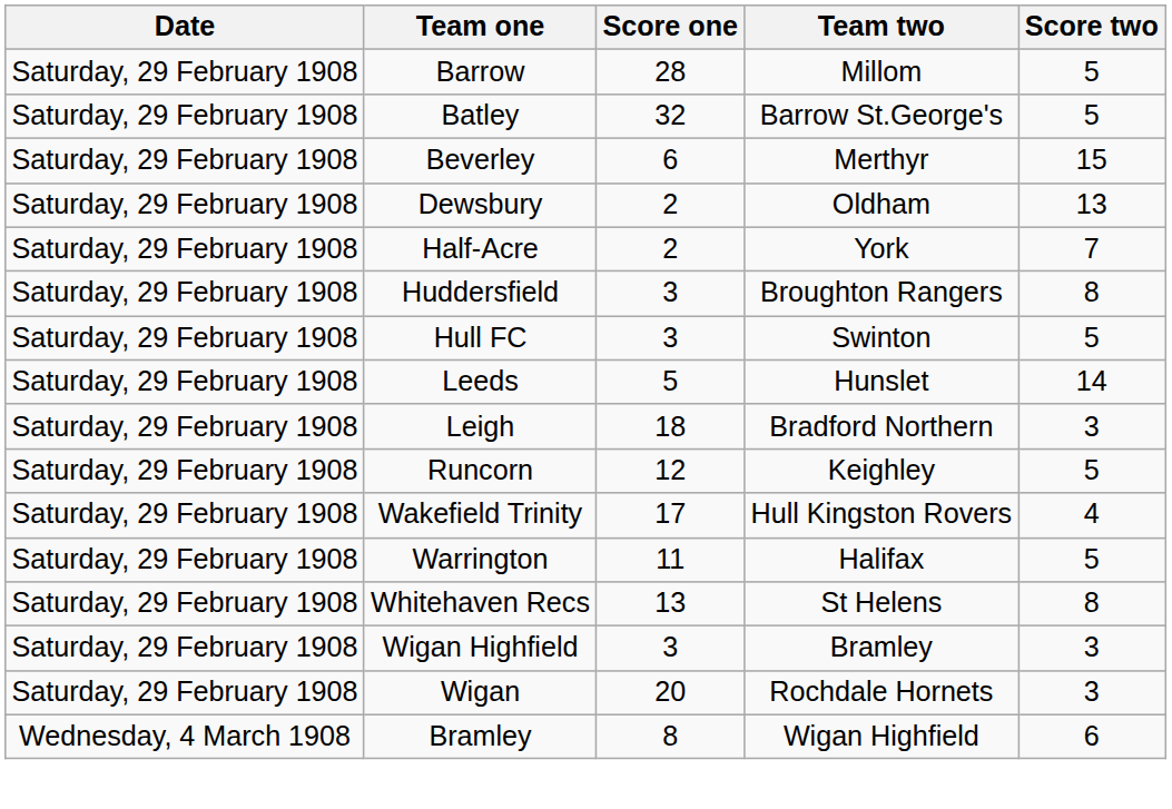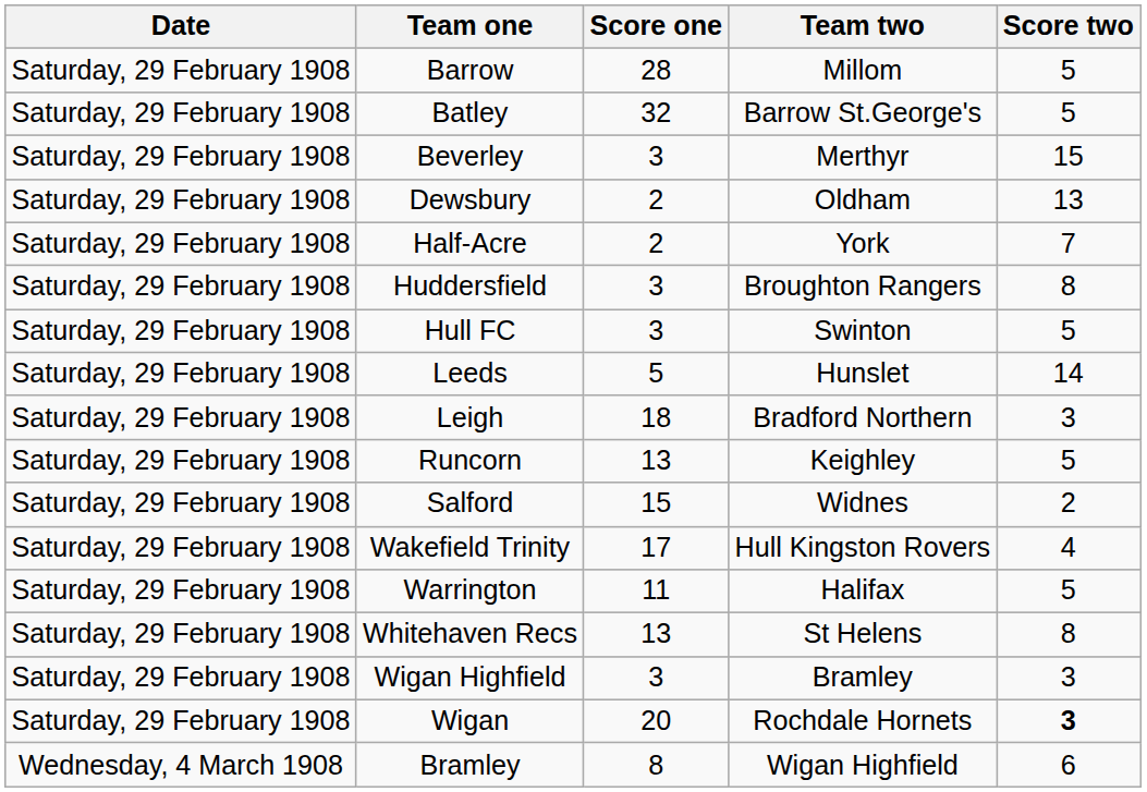Beverley | Score one: 6 -> 3
Runcorn | Score one: 12 -> 13
+ row: Saturday, 29 February 1908 | Salford | 15 | Widnes | 2
Wigan | Score two: normal -> bold
